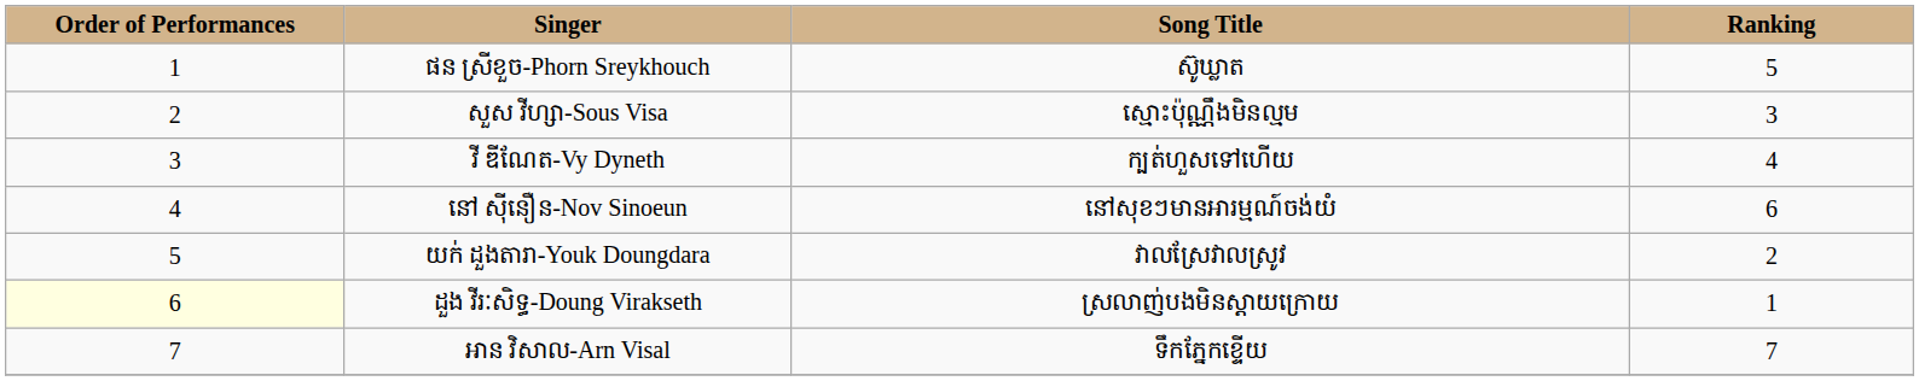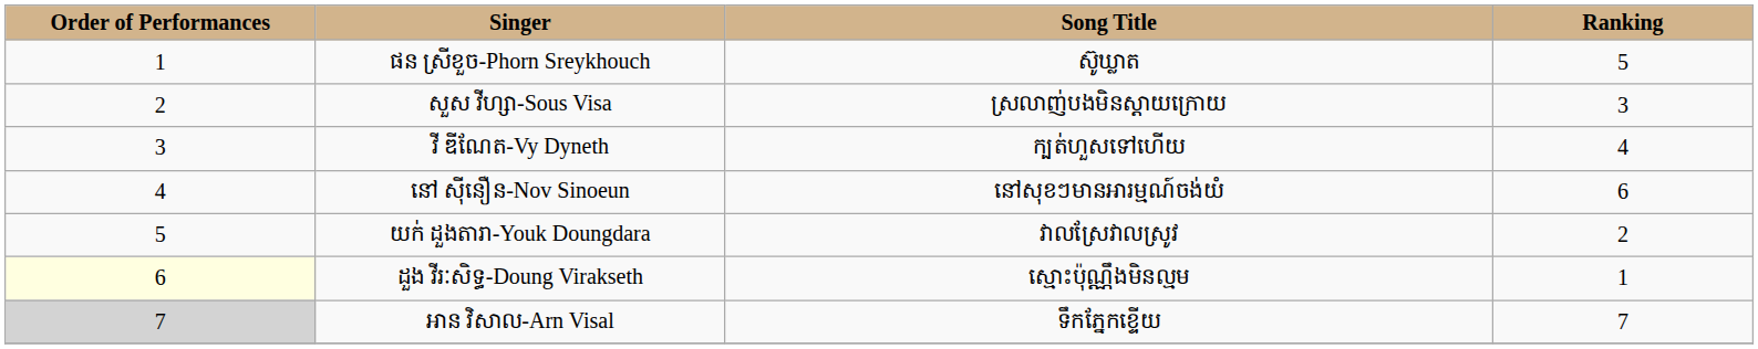សួស វីហ្សា-Sous Visa | Song Title: ស្មោះប៉ុណ្ណឹងមិនល្មម -> ស្រលាញ់បងមិនស្ដាយក្រោយ
ដួង វីរៈសិទ្ធ-Doung Virakseth | Song Title: ស្រលាញ់បងមិនស្ដាយក្រោយ -> ស្មោះប៉ុណ្ណឹងមិនល្មម
អាន វិសាល-Arn Visal | Order of Performances: no background -> lightgrey background
